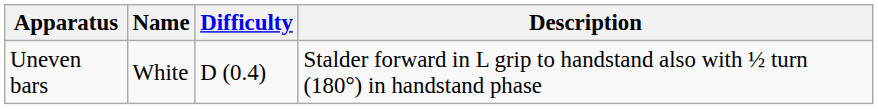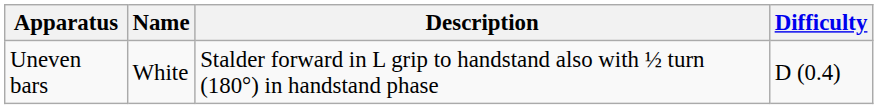columns swapped: Description <-> Difficulty
